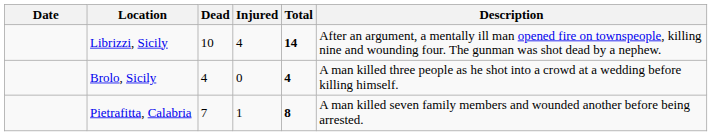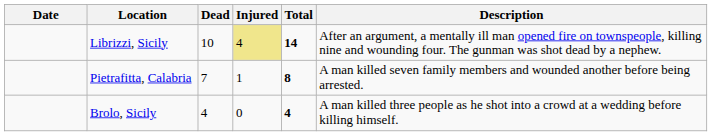Librizzi, Sicily | Injured: no background -> khaki background
rows swapped: Brolo, Sicily <-> Pietrafitta, Calabria
